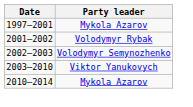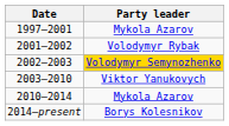2002–2003 | Party leader: no background -> gold background
+ row: 2014–present | Borys Kolesnikov
